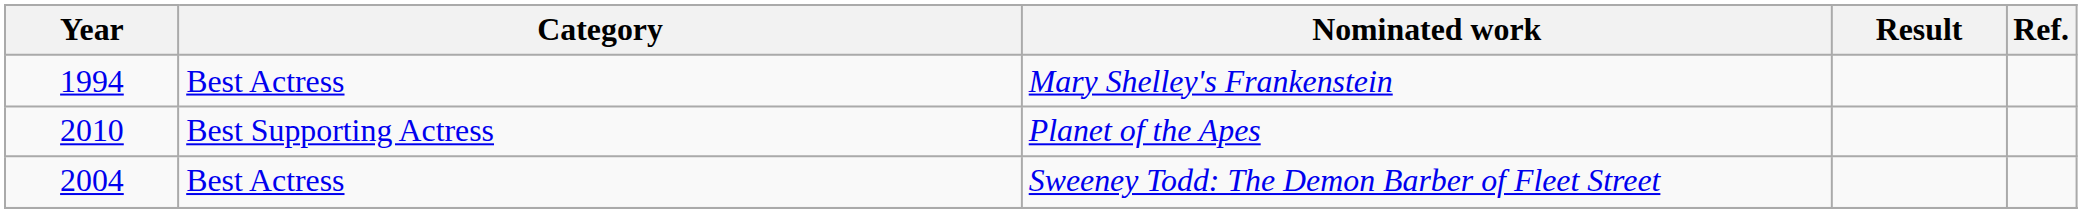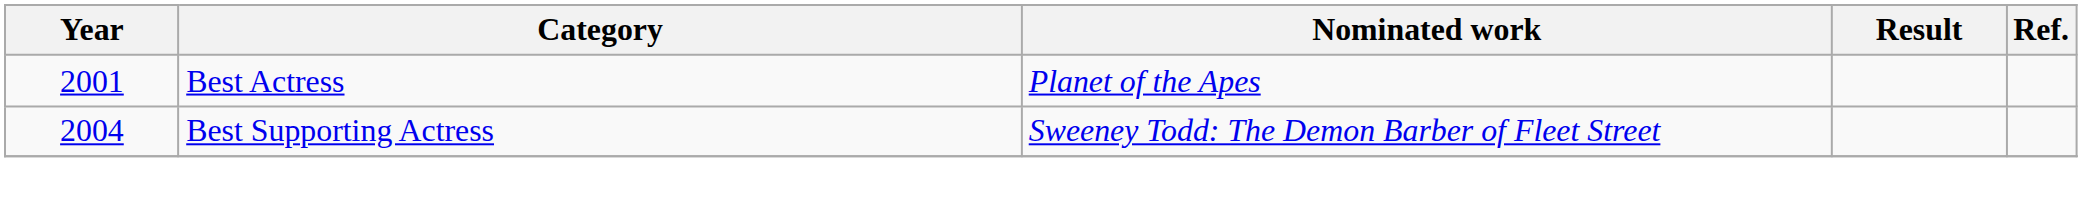- row: 1994 | Best Actress | Mary Shelley's Frankenstein
Planet of the Apes | Year: 2010 -> 2001
Planet of the Apes | Category: Best Supporting Actress -> Best Actress
Sweeney Todd: The Demon Barber of Fleet Street | Category: Best Actress -> Best Supporting Actress
